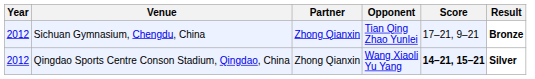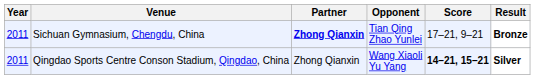Sichuan Gymnasium, Chengdu, China | Year: 2012 -> 2011
Sichuan Gymnasium, Chengdu, China | Partner: normal -> bold
Qingdao Sports Centre Conson Stadium, Qingdao, China | Year: 2012 -> 2011
